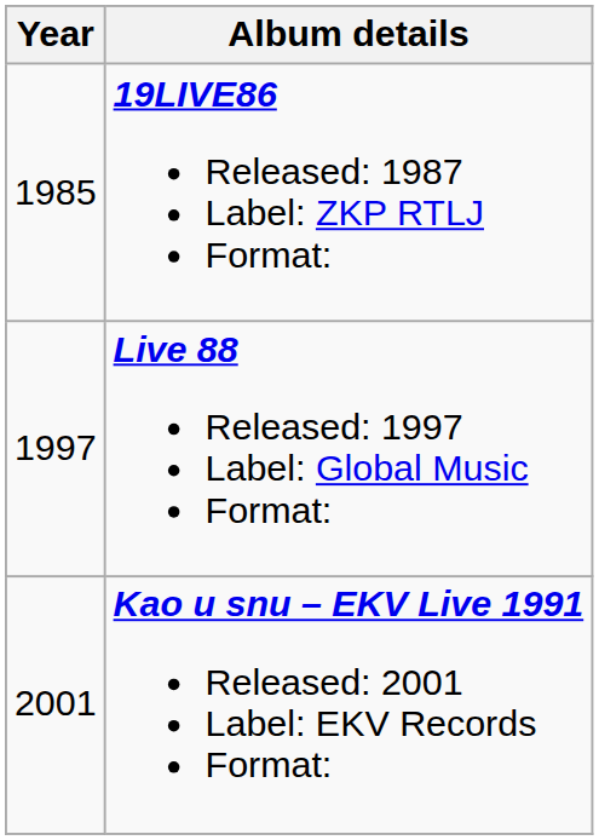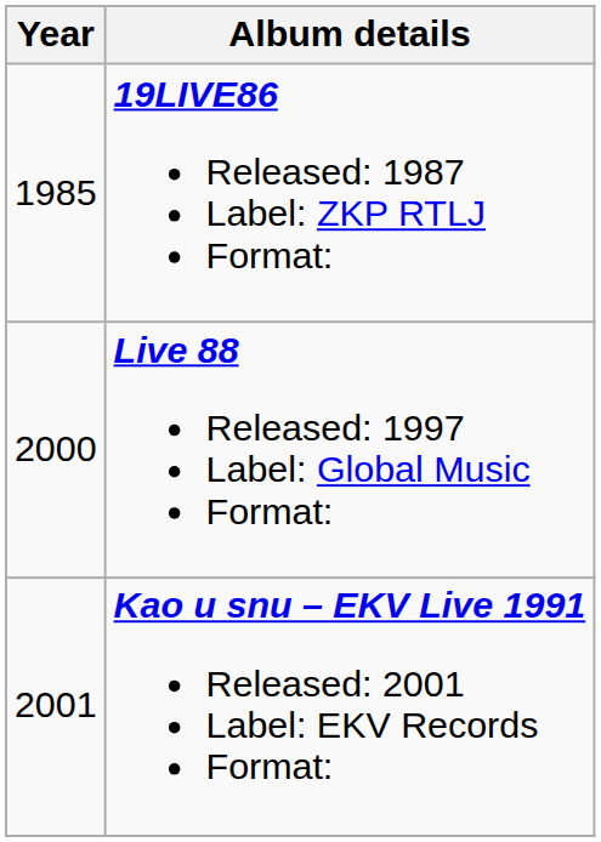Live 88 Released: 1997 Label: Global Music Format: | Year: 1997 -> 2000
